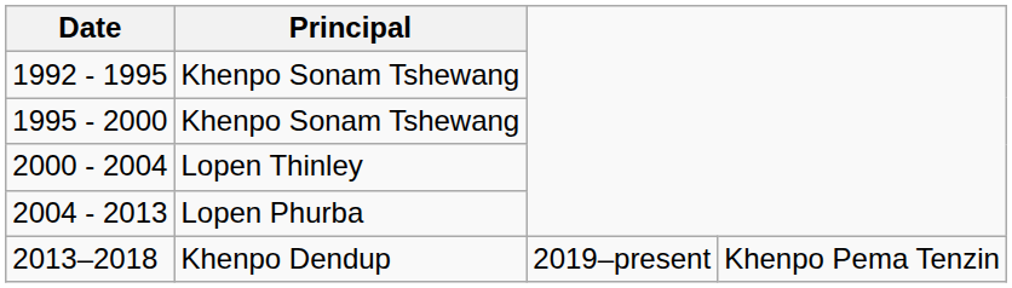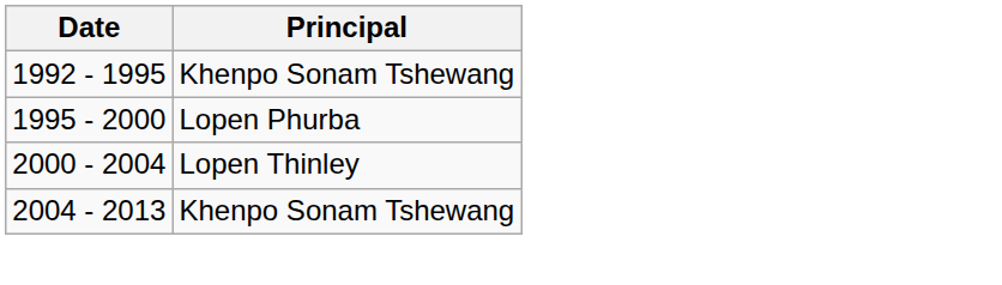1995 - 2000 | Principal: Khenpo Sonam Tshewang -> Lopen Phurba
2004 - 2013 | Principal: Lopen Phurba -> Khenpo Sonam Tshewang
- row: 2013–2018 | Khenpo Dendup | 2019–present | Khenpo Pema Tenzin
